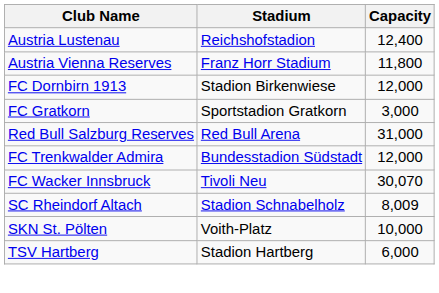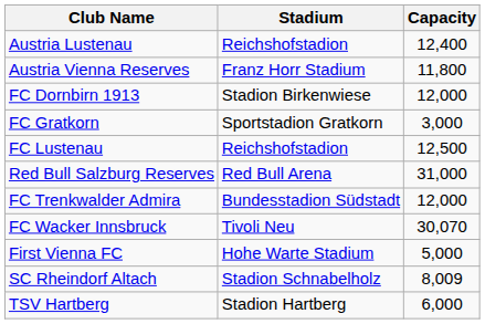+ row: FC Lustenau | Reichshofstadion | 12,500
+ row: First Vienna FC | Hohe Warte Stadium | 5,000
- row: SKN St. Pölten | Voith-Platz | 10,000
